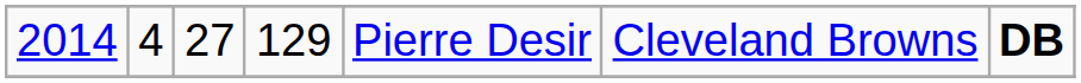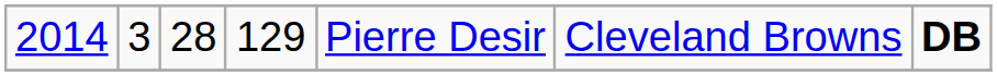2014 | column 2: 4 -> 3
2014 | column 3: 27 -> 28
